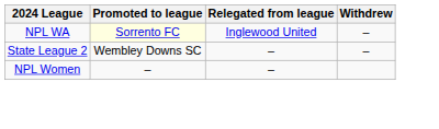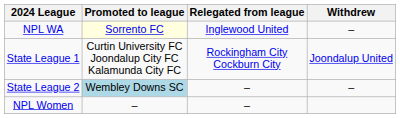+ row: State League 1 | Curtin University FC Joondalup City FC Kalamunda City FC | Rockingham City Cockburn City | Joondalup United
State League 2 | Promoted to league: no background -> lightblue background
